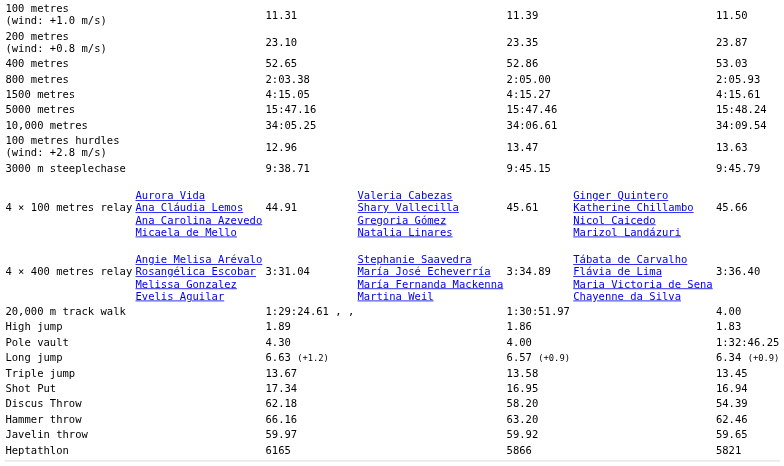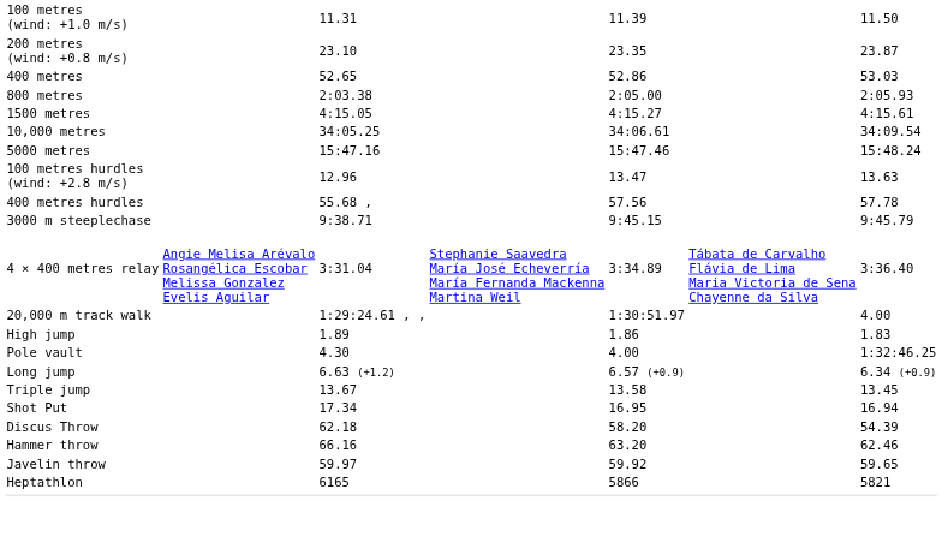rows swapped: 5000 metres <-> 10,000 metres
+ row: 400 metres hurdles | 55.68 , | 57.56 | 57.78
- row: 4 × 100 metres relay | Aurora Vida Ana Cláudia Lemos Ana Carolina Azevedo Micaela de Mello | 44.91 | Valeria Cabezas Shary Vallecilla Gregoria Gómez Natalia Linares | 45.61 | Ginger Quintero Katherine Chillambo Nicol Caicedo Marizol Landázuri | 45.66
